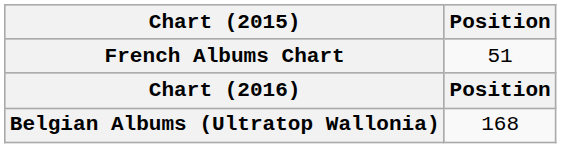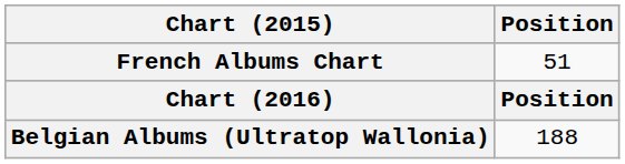Belgian Albums (Ultratop Wallonia) | Position: 168 -> 188
